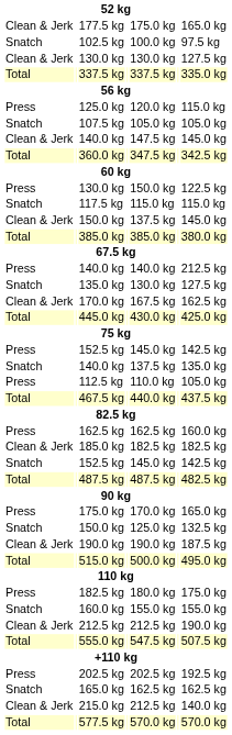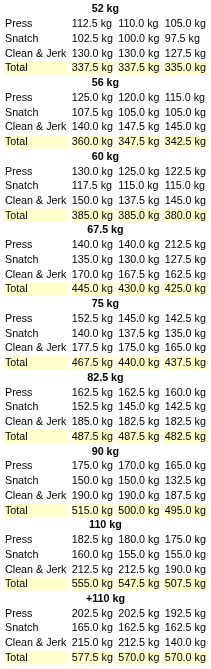rows swapped: 112.5 kg <-> 177.5 kg
Press / 130.0 kg | column 5: 150.0 kg -> 125.0 kg
rows swapped: Snatch / 152.5 kg <-> 185.0 kg
Snatch / 150.0 kg | column 5: 125.0 kg -> 150.0 kg
